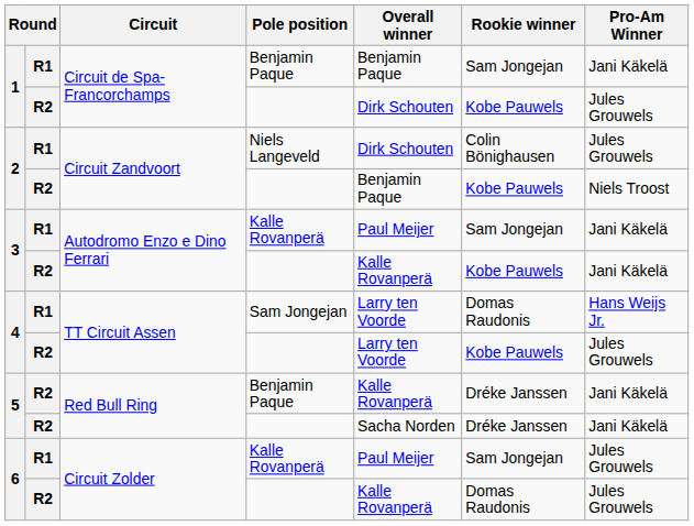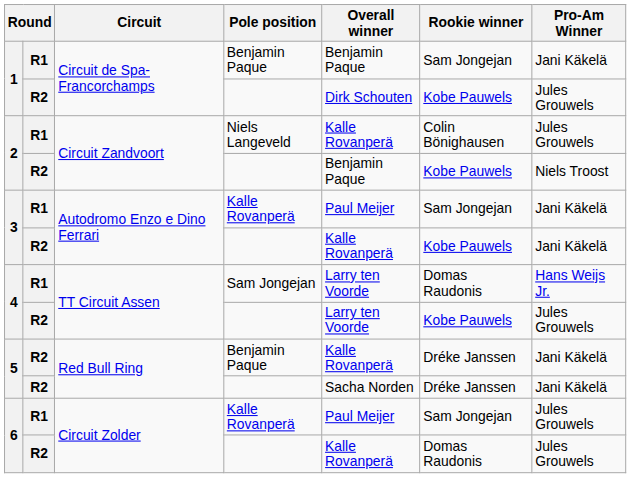2 / Niels Langeveld | Overall winner: Dirk Schouten -> Kalle Rovanperä
